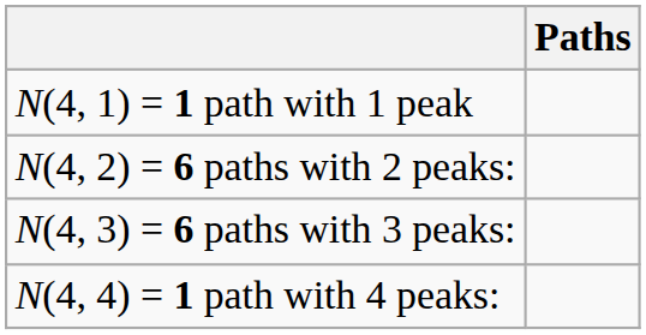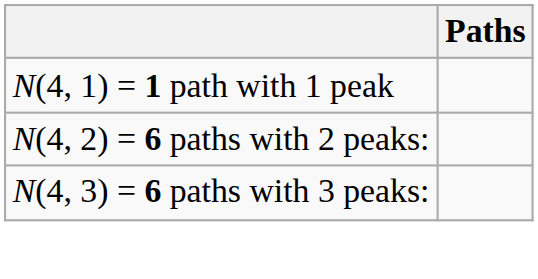- row: N(4, 4) = 1 path with 4 peaks:
